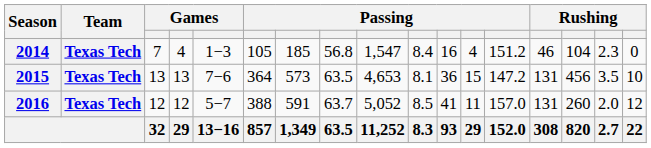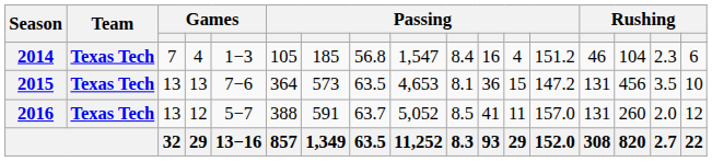2014 | column 17: 0 -> 6
2016 | column 3: 12 -> 13
